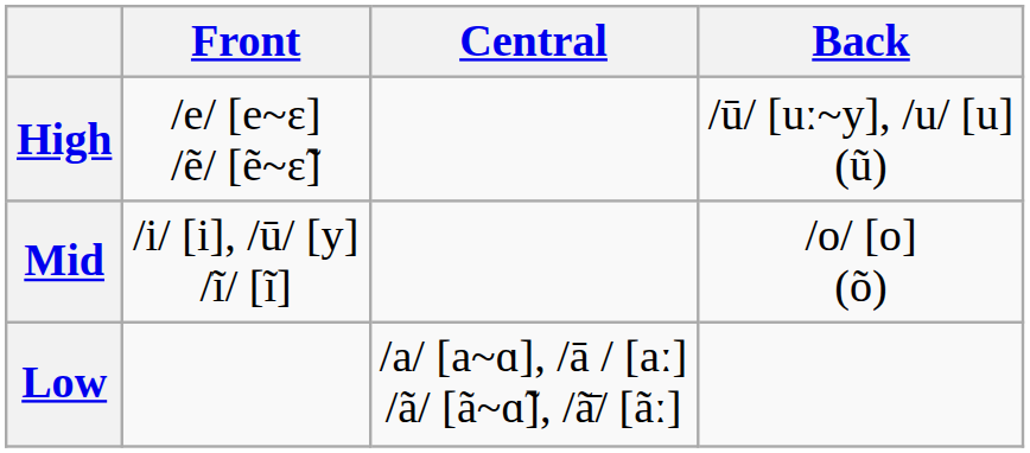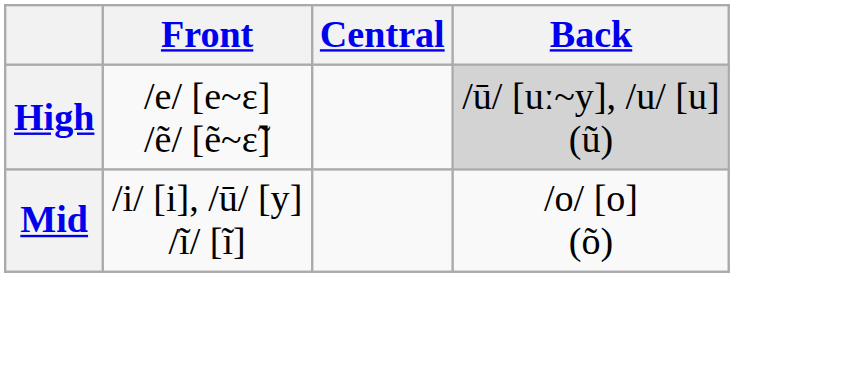High | Back: no background -> lightgrey background
- row: Low | /a/ [a~ɑ], /ā / [aː] /ã/ [ã~ɑ̃], /ã̄/ [ãː]
